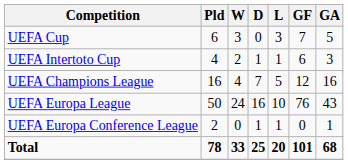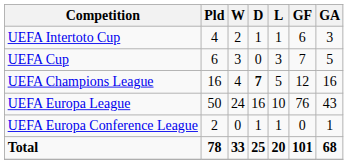rows swapped: UEFA Cup <-> UEFA Intertoto Cup
UEFA Champions League | D: normal -> bold
